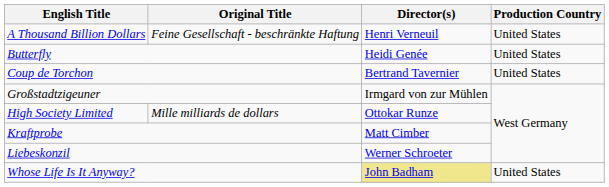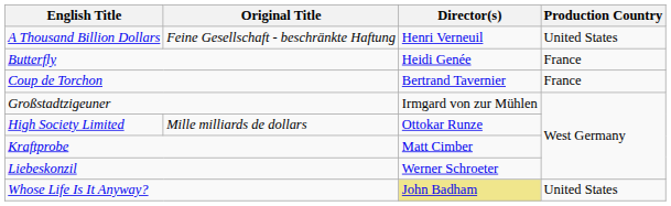Butterfly | Production Country: United States -> France
Coup de Torchon | Production Country: United States -> France
